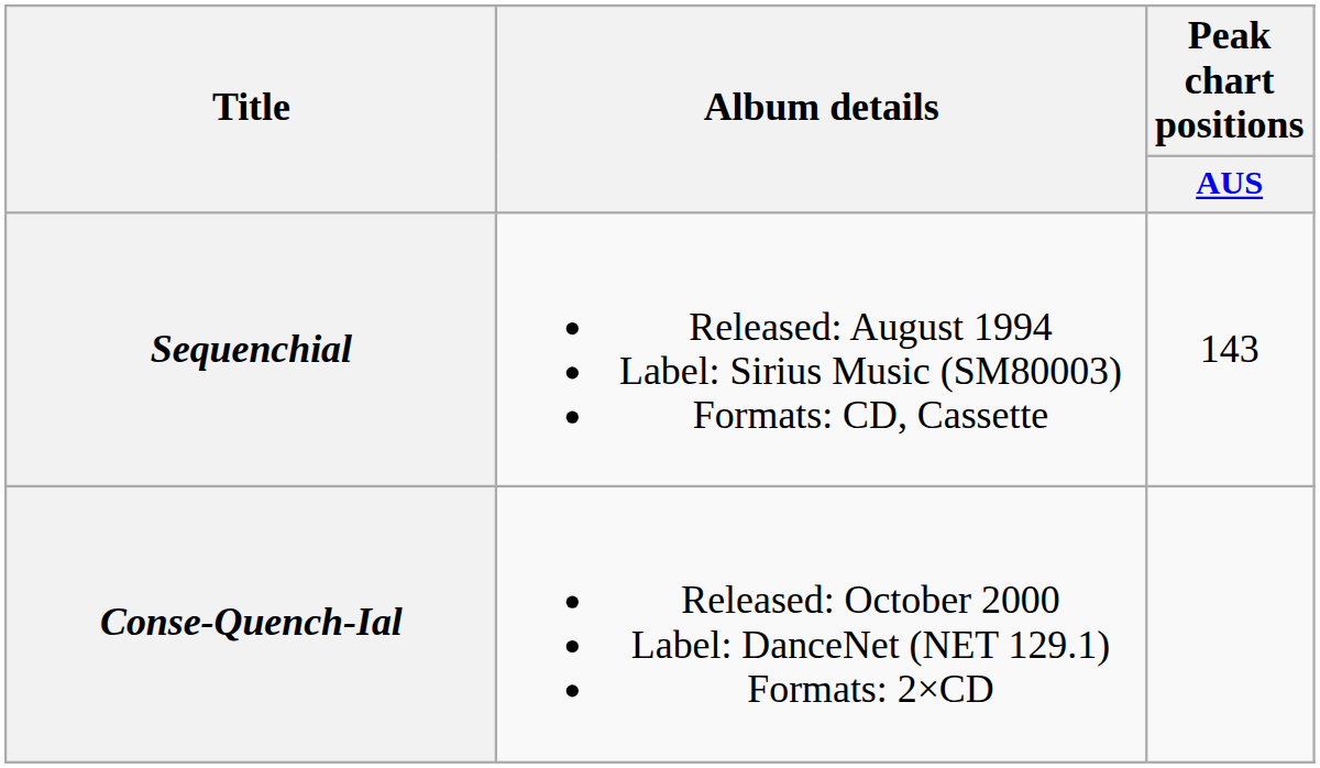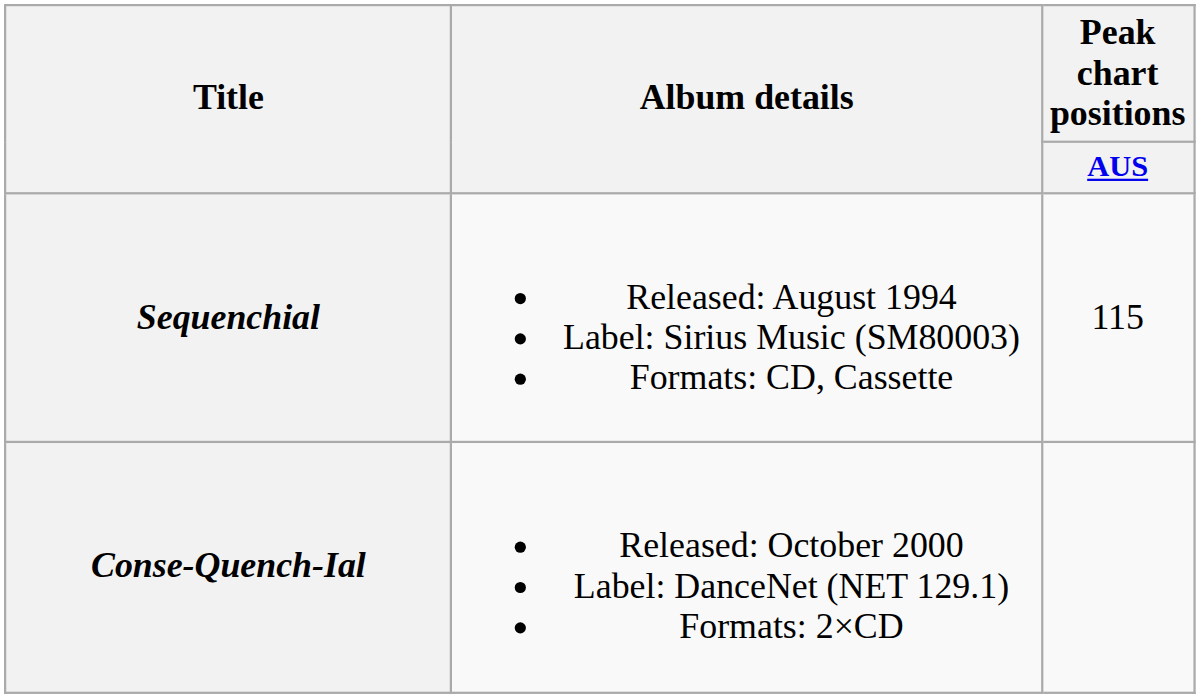Sequenchial | Peak chart positions / AUS: 143 -> 115
